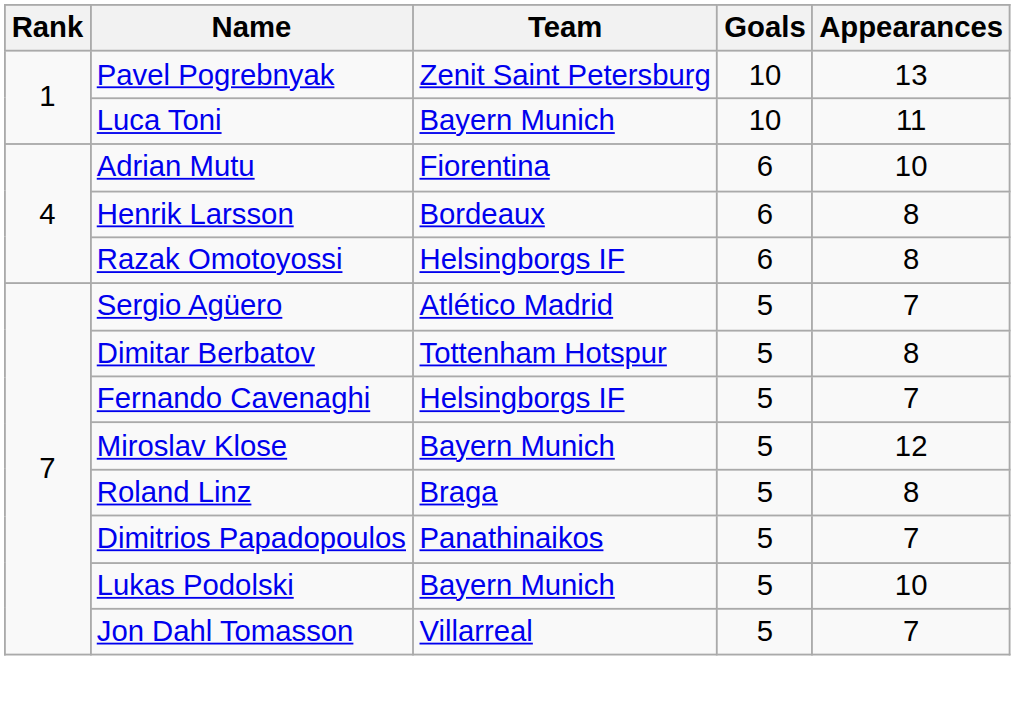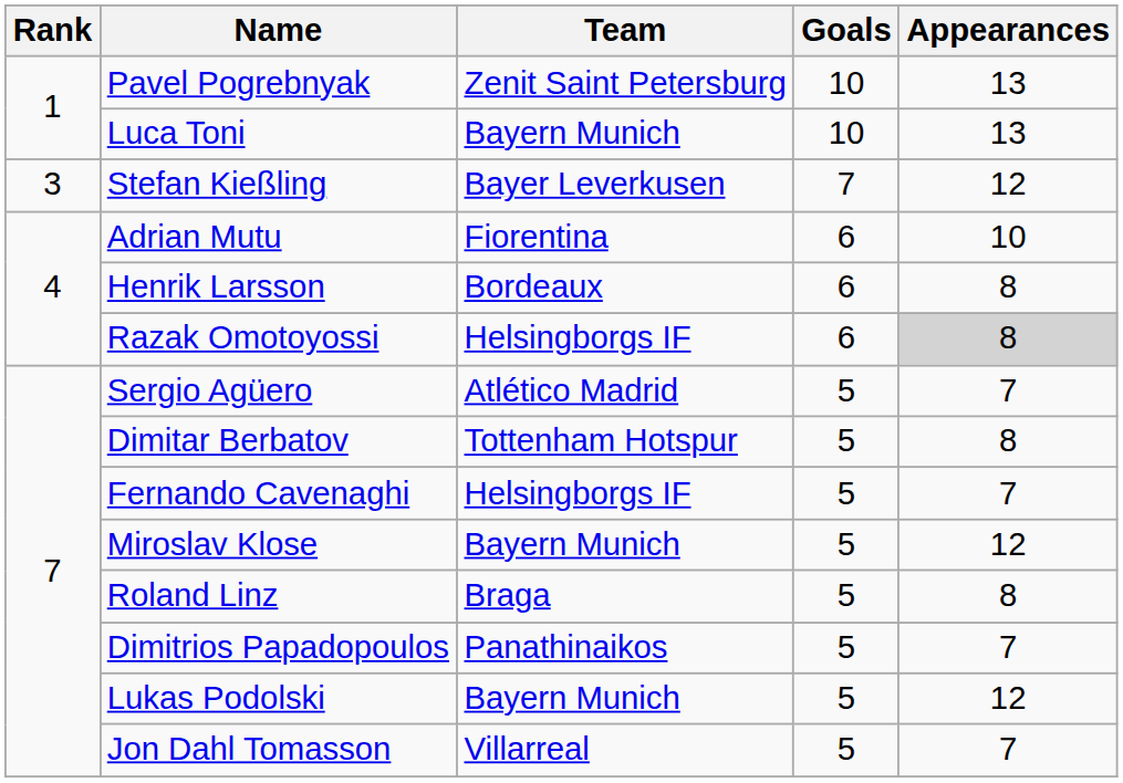Luca Toni | Appearances: 11 -> 13
+ row: 3 | Stefan Kießling | Bayer Leverkusen | 7 | 12
Razak Omotoyossi | Appearances: no background -> lightgrey background
Lukas Podolski | Appearances: 10 -> 12
